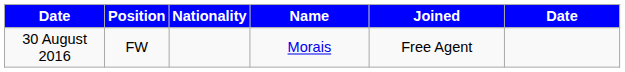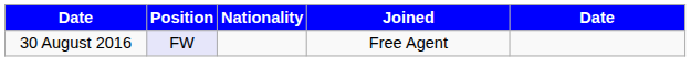- column: Name | Morais
30 August 2016 | Position: no background -> lavender background
